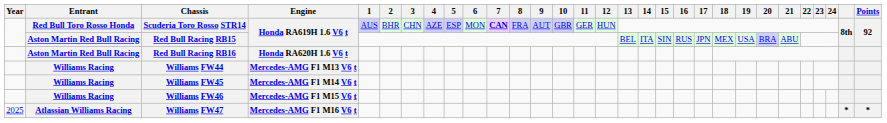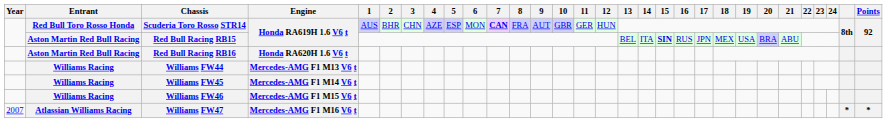Red Bull Racing RB15 | 15: normal -> bold
Williams FW47 | Year: 2025 -> 2007
